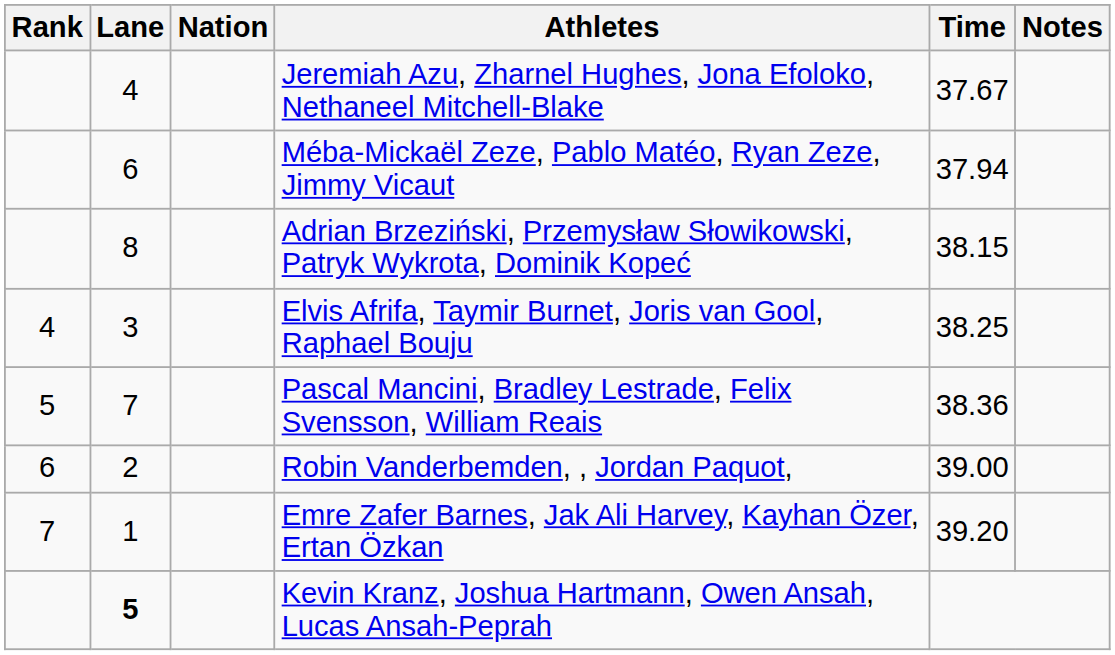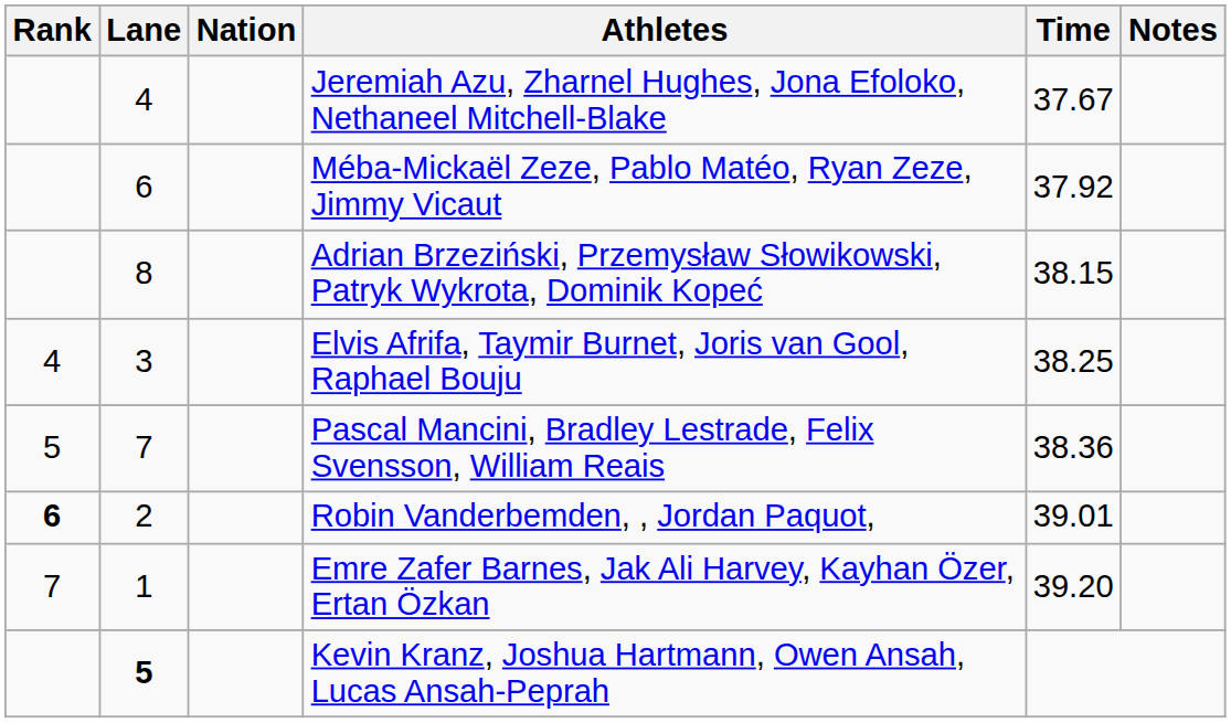Méba-Mickaël Zeze, Pablo Matéo, Ryan Zeze, Jimmy Vicaut | Time: 37.94 -> 37.92
Robin Vanderbemden, , Jordan Paquot, | Rank: normal -> bold
Robin Vanderbemden, , Jordan Paquot, | Time: 39.00 -> 39.01
